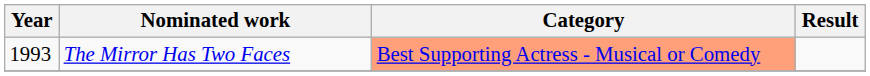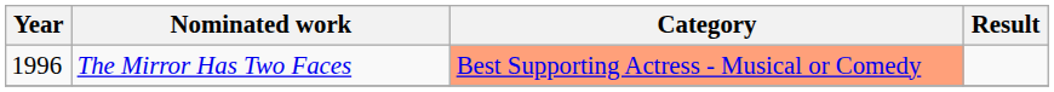The Mirror Has Two Faces | Year: 1993 -> 1996
